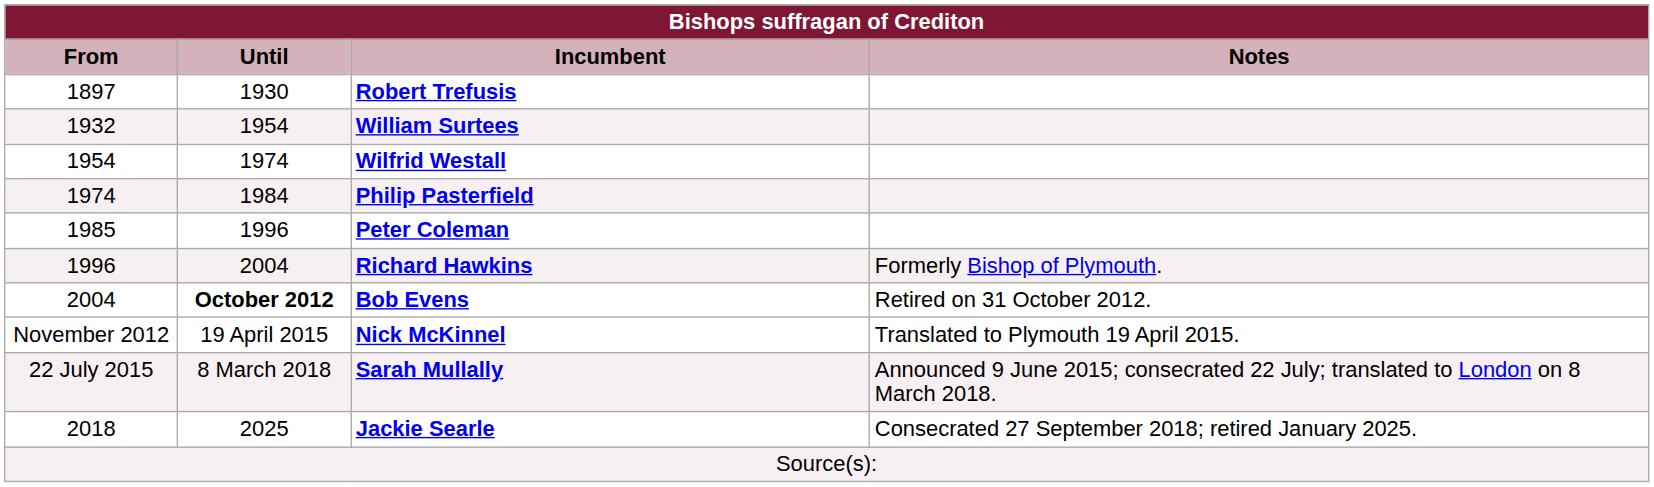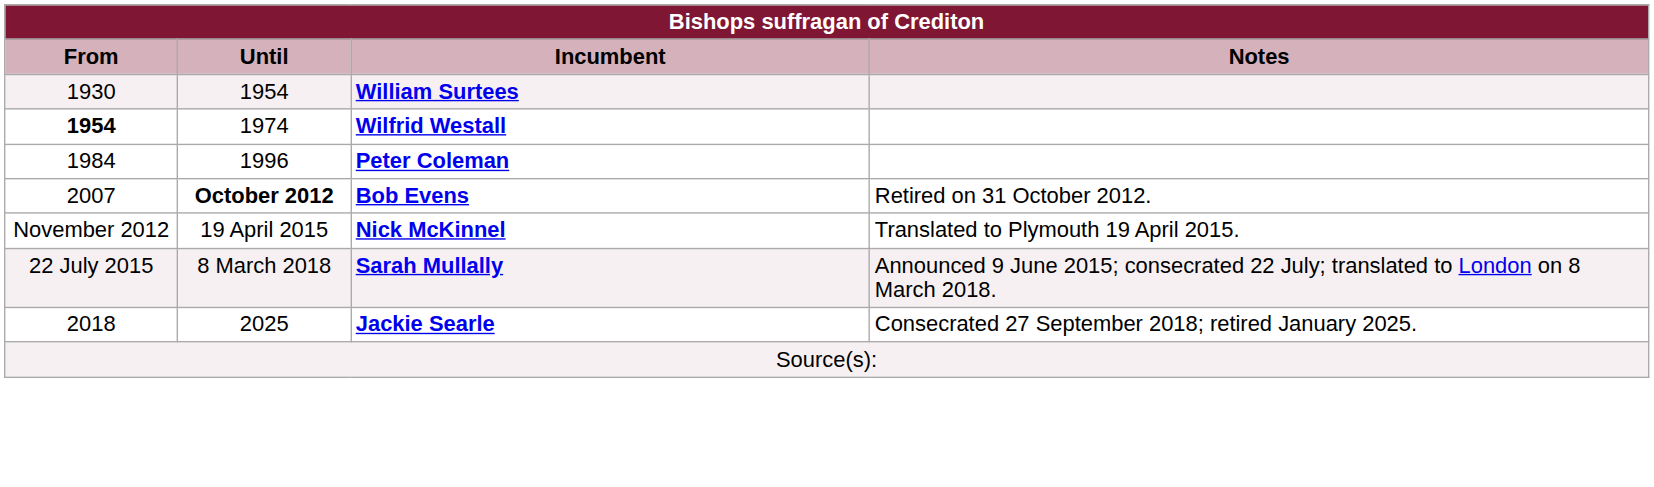- row: 1897 | 1930 | Robert Trefusis
William Surtees | From: 1932 -> 1930
Wilfrid Westall | From: normal -> bold
- row: 1974 | 1984 | Philip Pasterfield
Peter Coleman | From: 1985 -> 1984
- row: 1996 | 2004 | Richard Hawkins | Formerly Bishop of Plymouth.
Bob Evens | From: 2004 -> 2007
